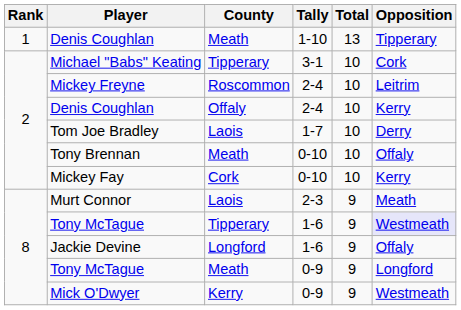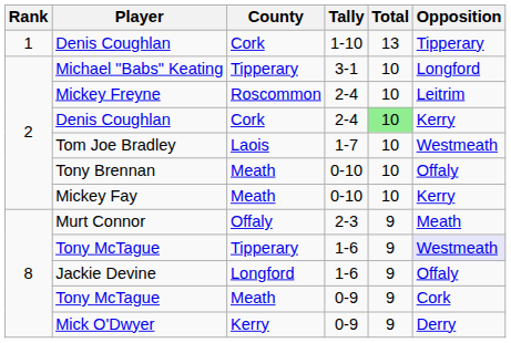Denis Coughlan / 1-10 | County: Meath -> Cork
Michael "Babs" Keating | Opposition: Cork -> Longford
Denis Coughlan / 2-4 | County: Offaly -> Cork
Denis Coughlan / 2-4 | Total: no background -> lightgreen background
Tom Joe Bradley | Opposition: Derry -> Westmeath
Mickey Fay | County: Cork -> Meath
Murt Connor | County: Laois -> Offaly
Tony McTague / 0-9 | Opposition: Longford -> Cork
Mick O'Dwyer | Opposition: Westmeath -> Derry
